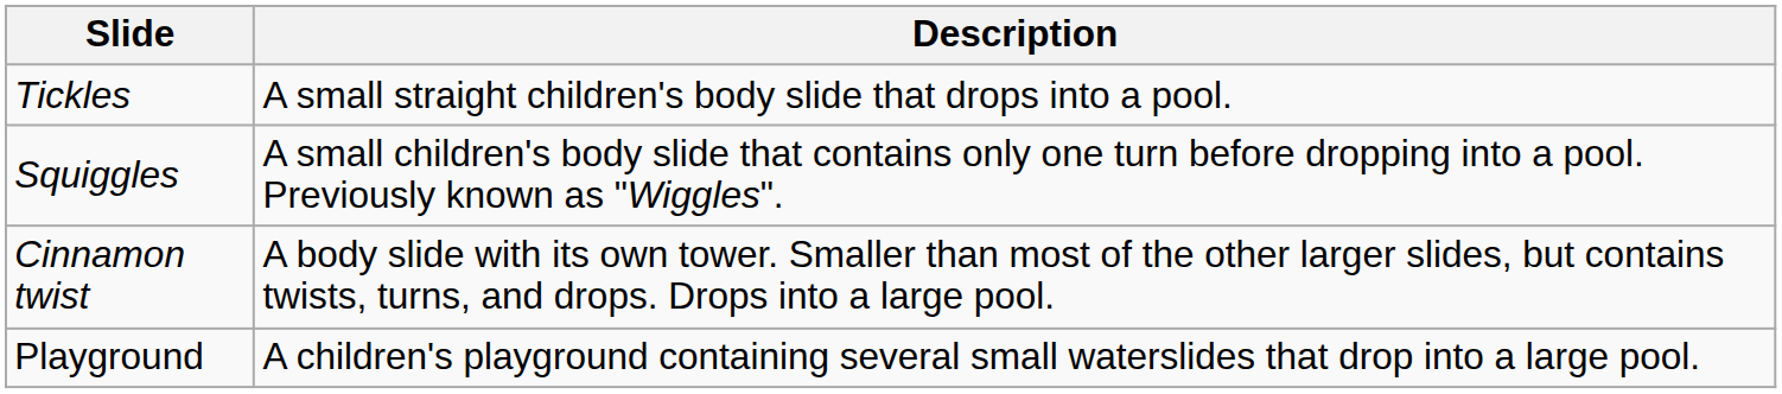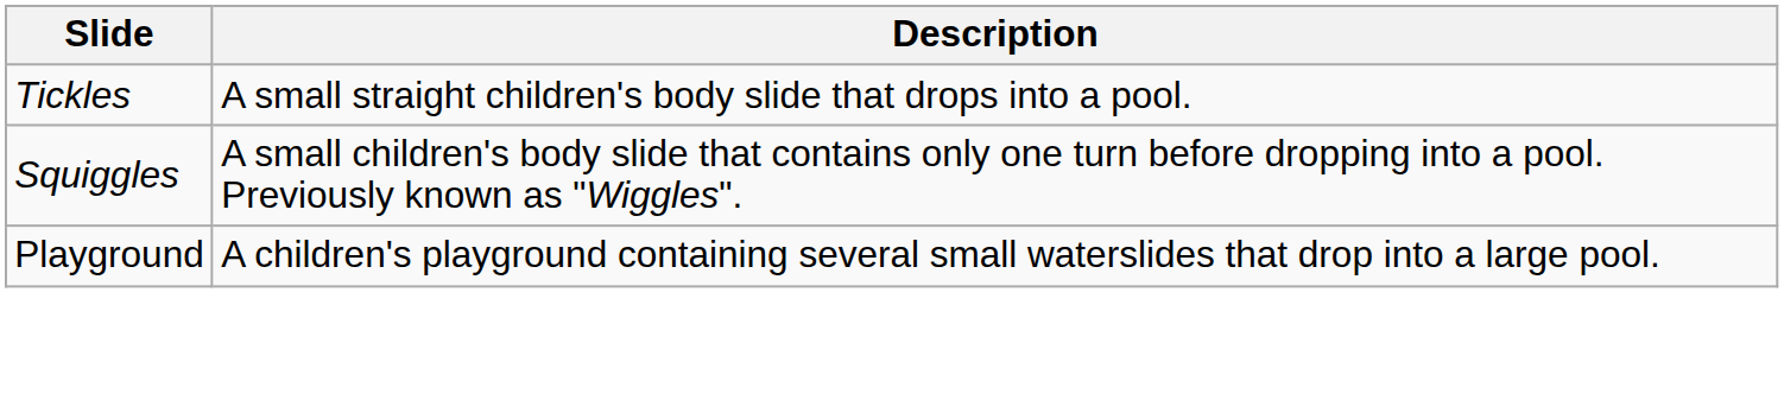- row: Cinnamon twist | A body slide with its own tower. Smaller than most of the other larger slides, but contains twists, turns, and drops. Drops into a large pool.
